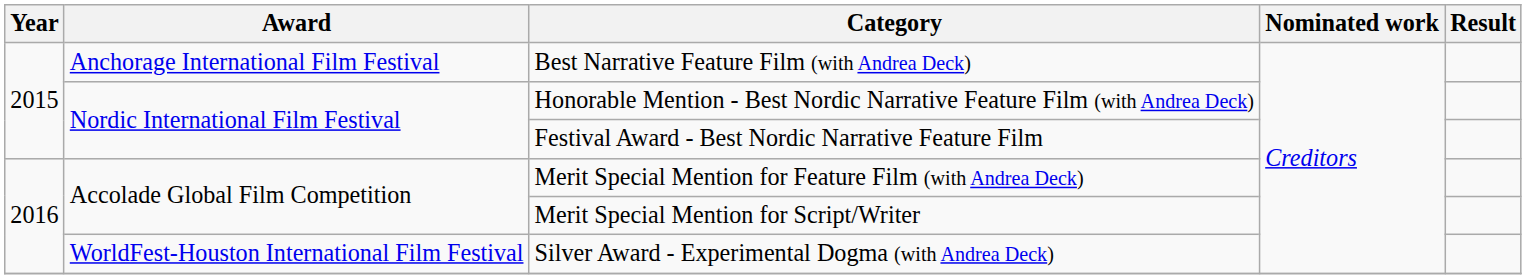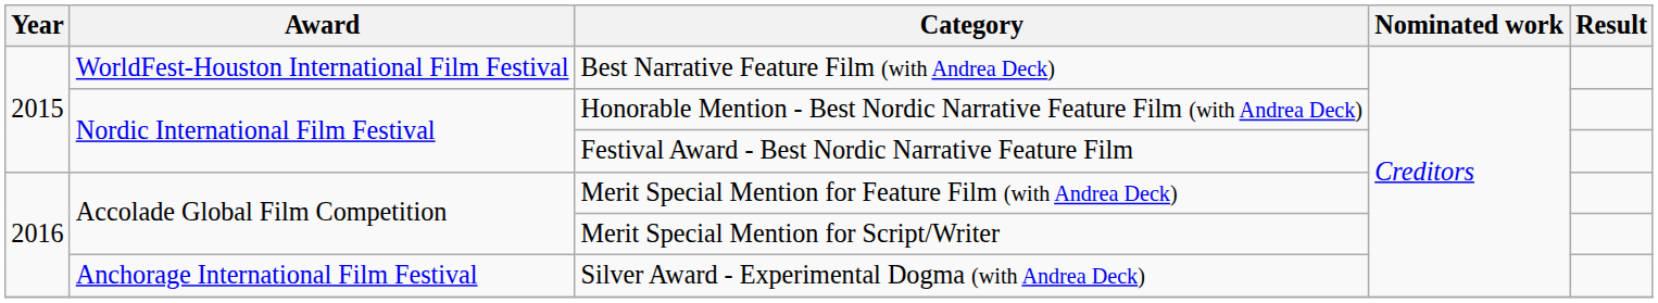Best Narrative Feature Film (with Andrea Deck) | Award: Anchorage International Film Festival -> WorldFest-Houston International Film Festival
Silver Award - Experimental Dogma (with Andrea Deck) | Award: WorldFest-Houston International Film Festival -> Anchorage International Film Festival
